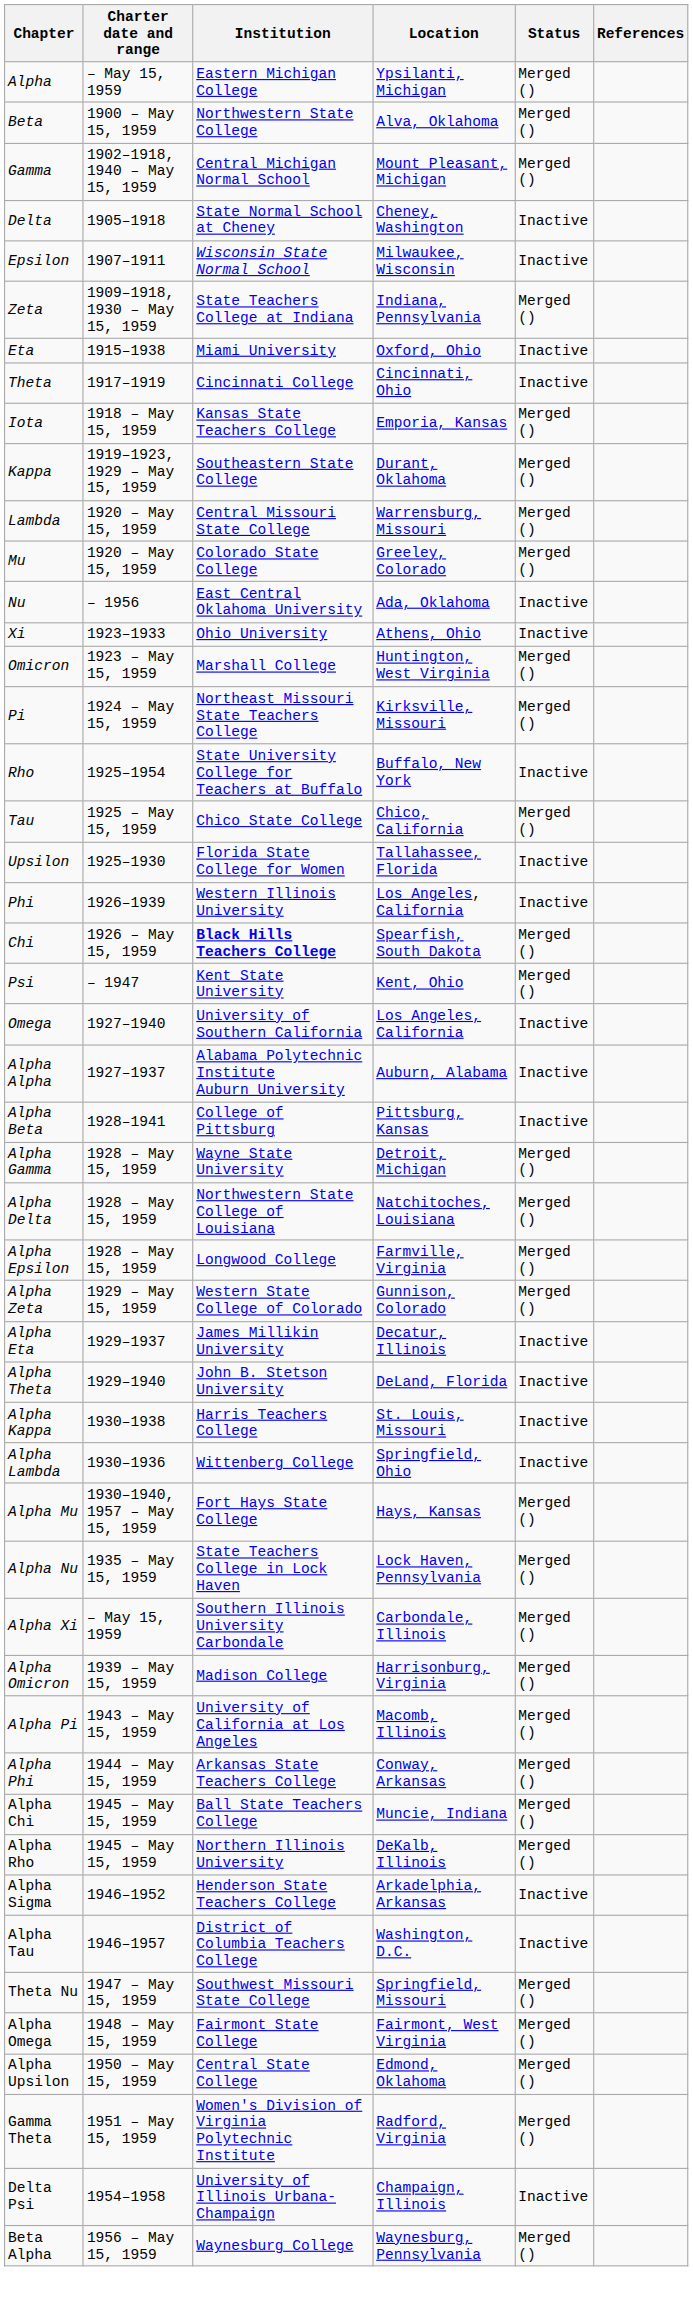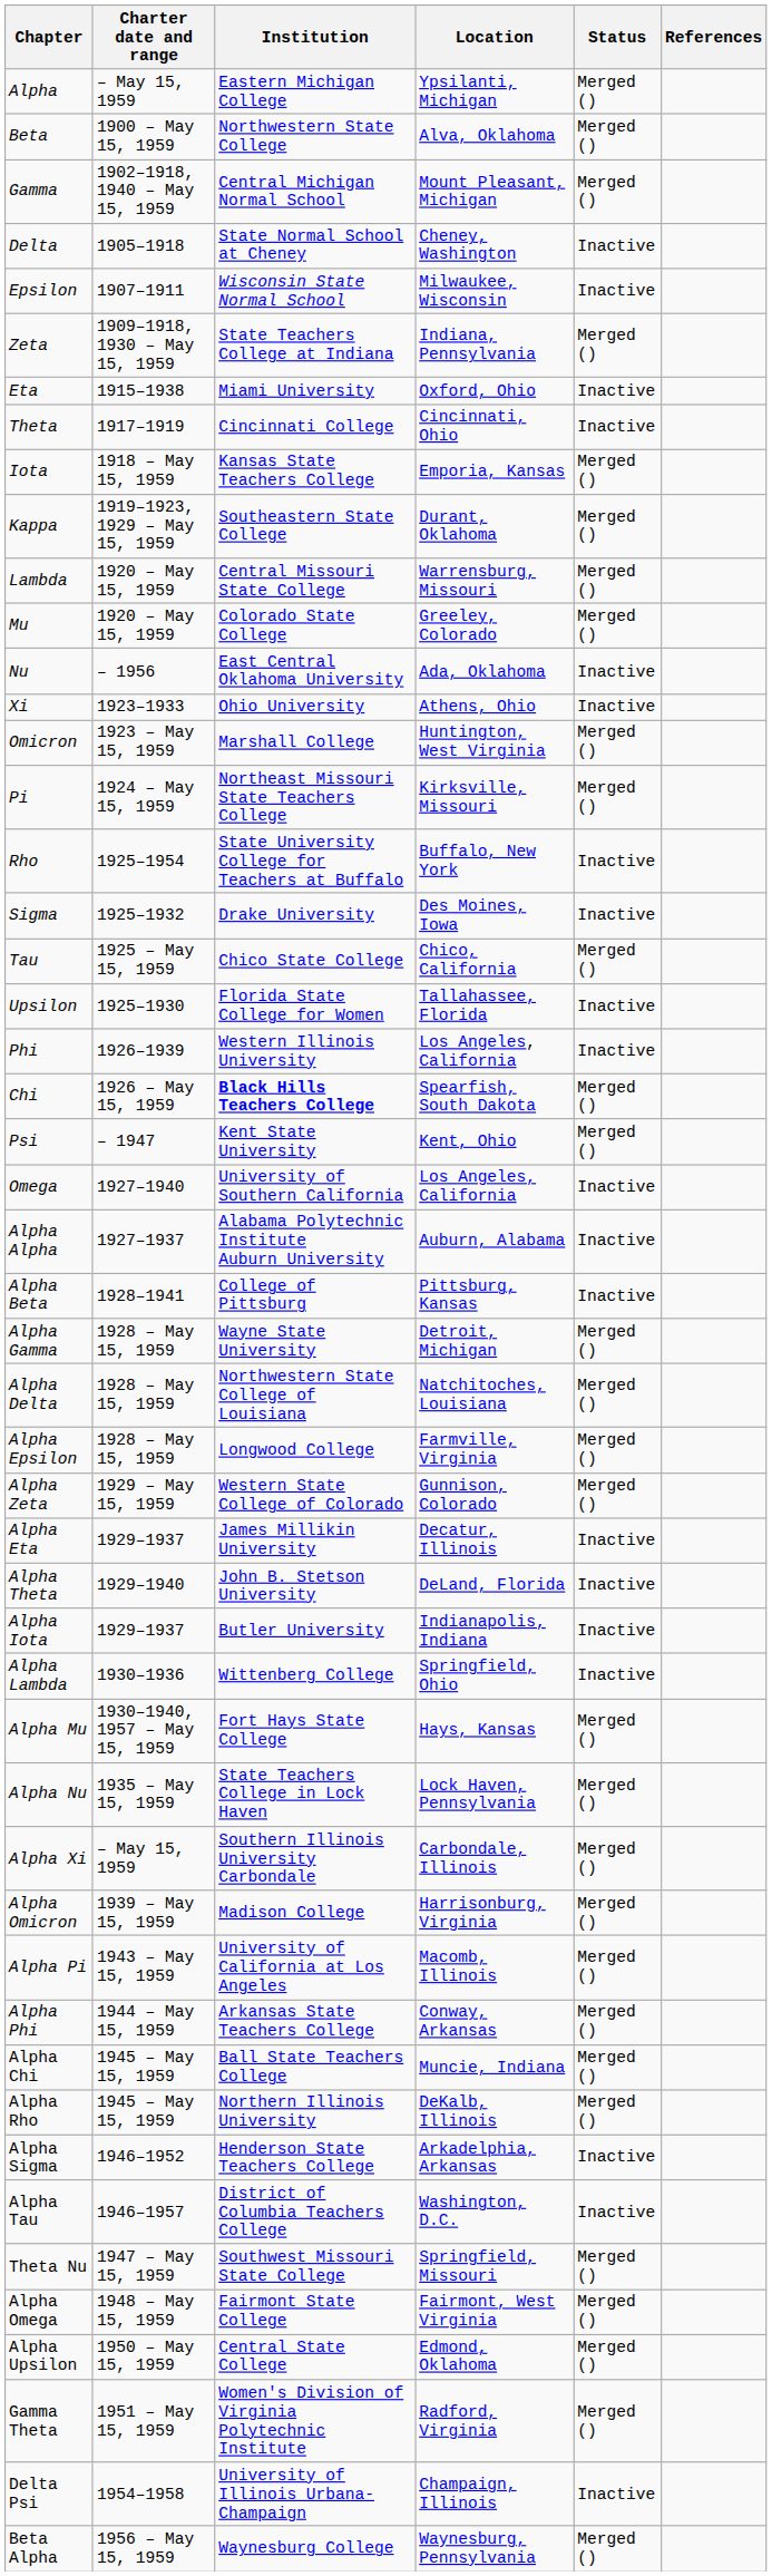+ row: Sigma | 1925–1932 | Drake University | Des Moines, Iowa | Inactive
+ row: Alpha Iota | 1929–1937 | Butler University | Indianapolis, Indiana | Inactive
- row: Alpha Kappa | 1930–1938 | Harris Teachers College | St. Louis, Missouri | Inactive
